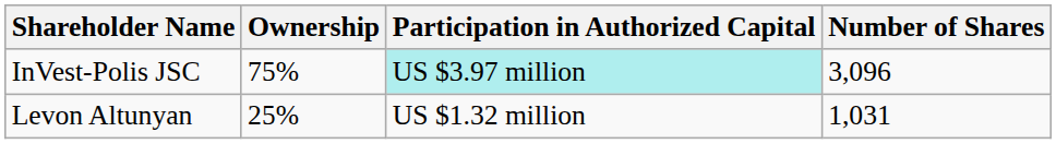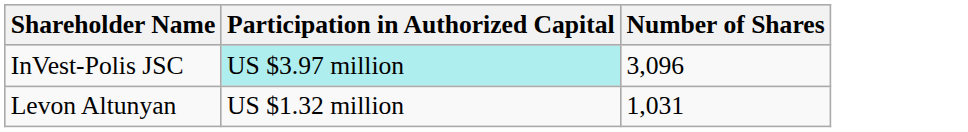- column: Ownership | 75% | 25%
